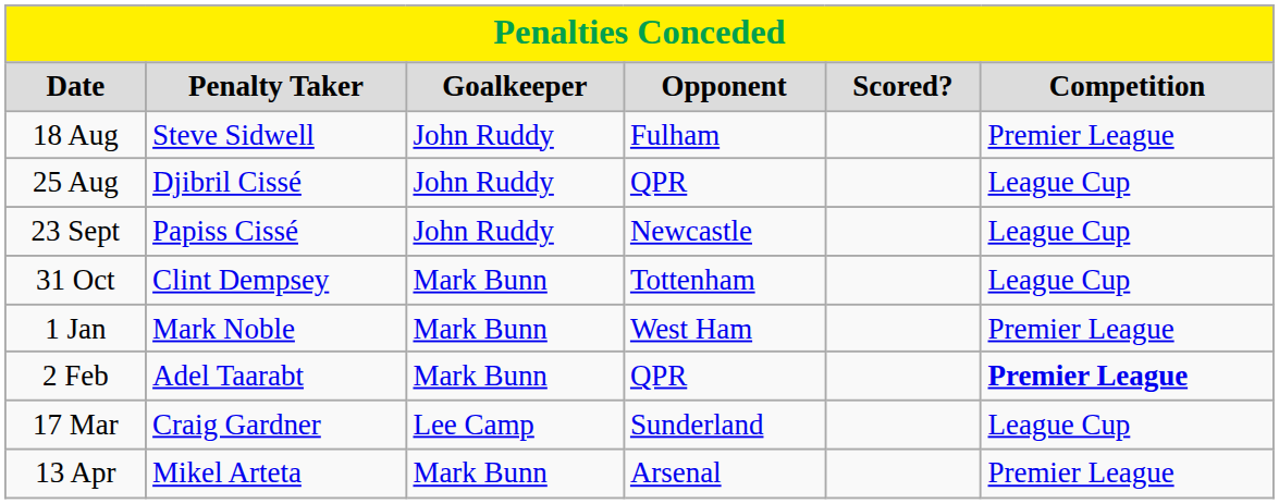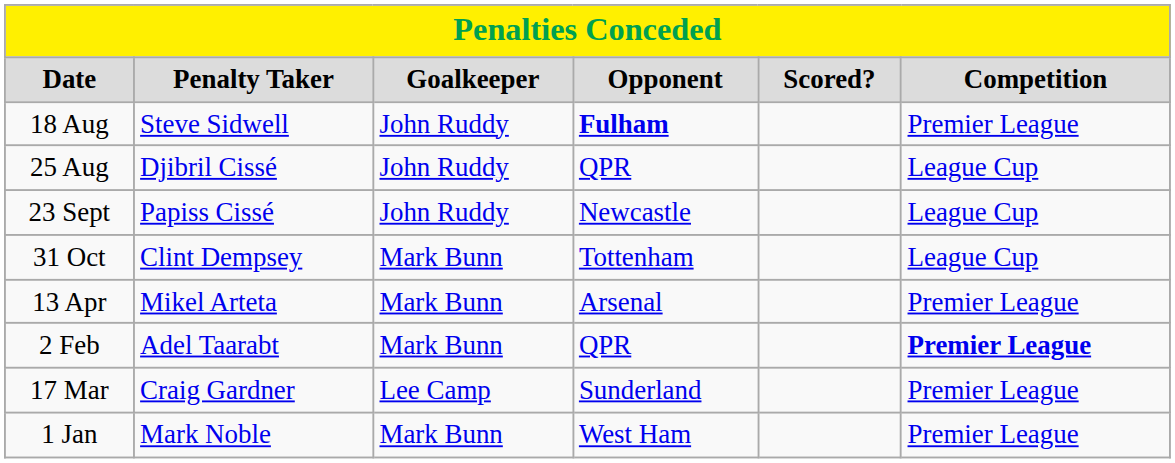18 Aug | Opponent: normal -> bold
rows swapped: 1 Jan <-> 13 Apr
17 Mar | Competition: League Cup -> Premier League
